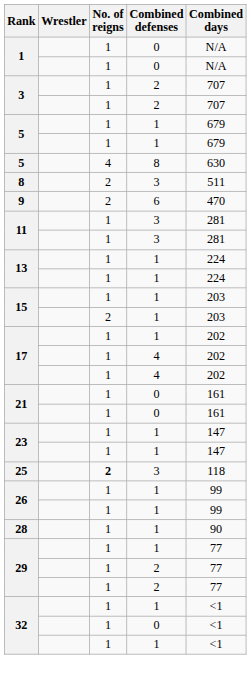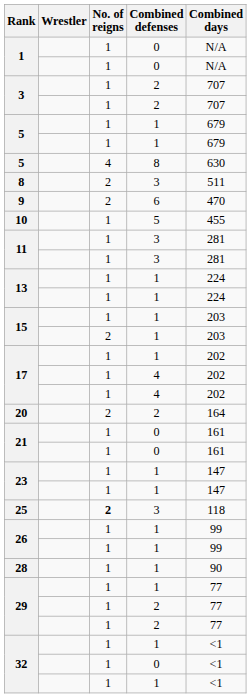+ row: 10 | 1 | 5 | 455
+ row: 20 | 2 | 2 | 164
